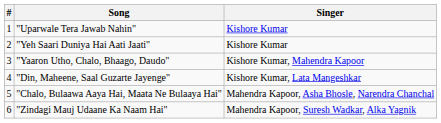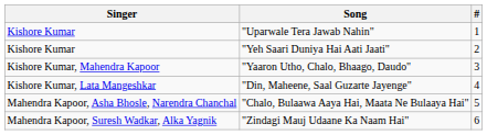columns swapped: # <-> Singer
